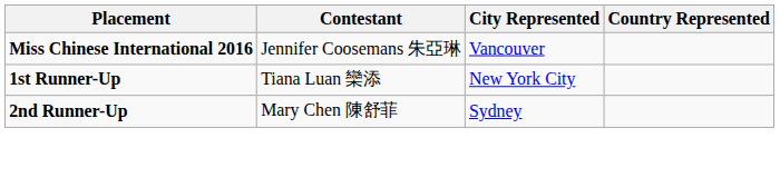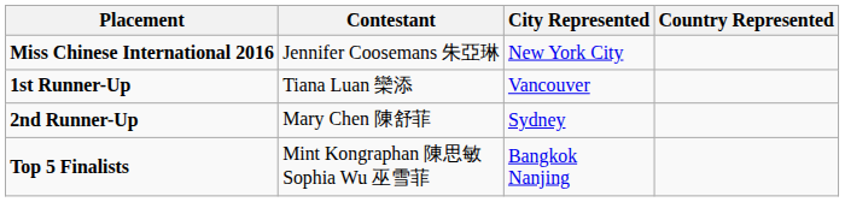Miss Chinese International 2016 | City Represented: Vancouver -> New York City
1st Runner-Up | City Represented: New York City -> Vancouver
+ row: Top 5 Finalists | Mint Kongraphan 陳思敏 Sophia Wu 巫雪菲 | Bangkok Nanjing
